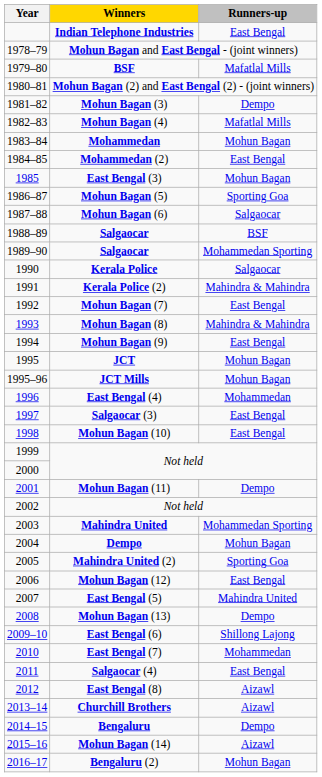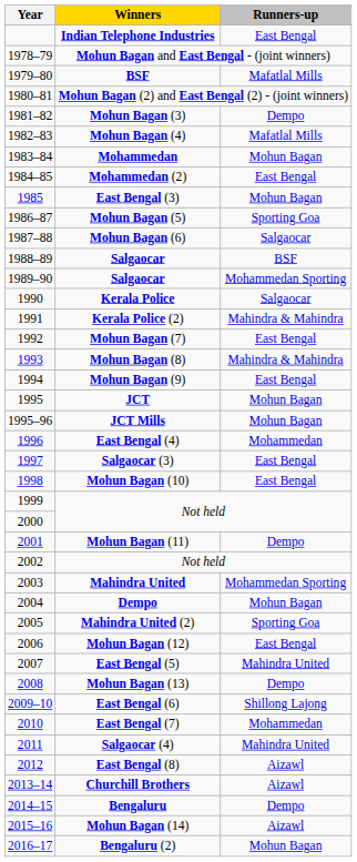Salgaocar (4) | Runners-up: East Bengal -> Mahindra United
